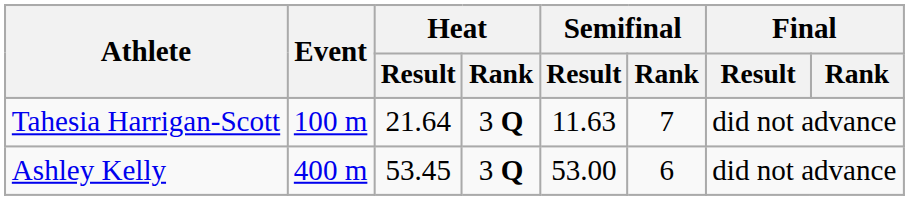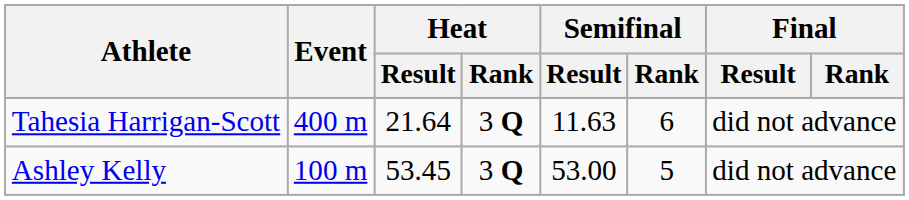Tahesia Harrigan-Scott | Event: 100 m -> 400 m
Tahesia Harrigan-Scott | Semifinal / Rank: 7 -> 6
Ashley Kelly | Event: 400 m -> 100 m
Ashley Kelly | Semifinal / Rank: 6 -> 5
